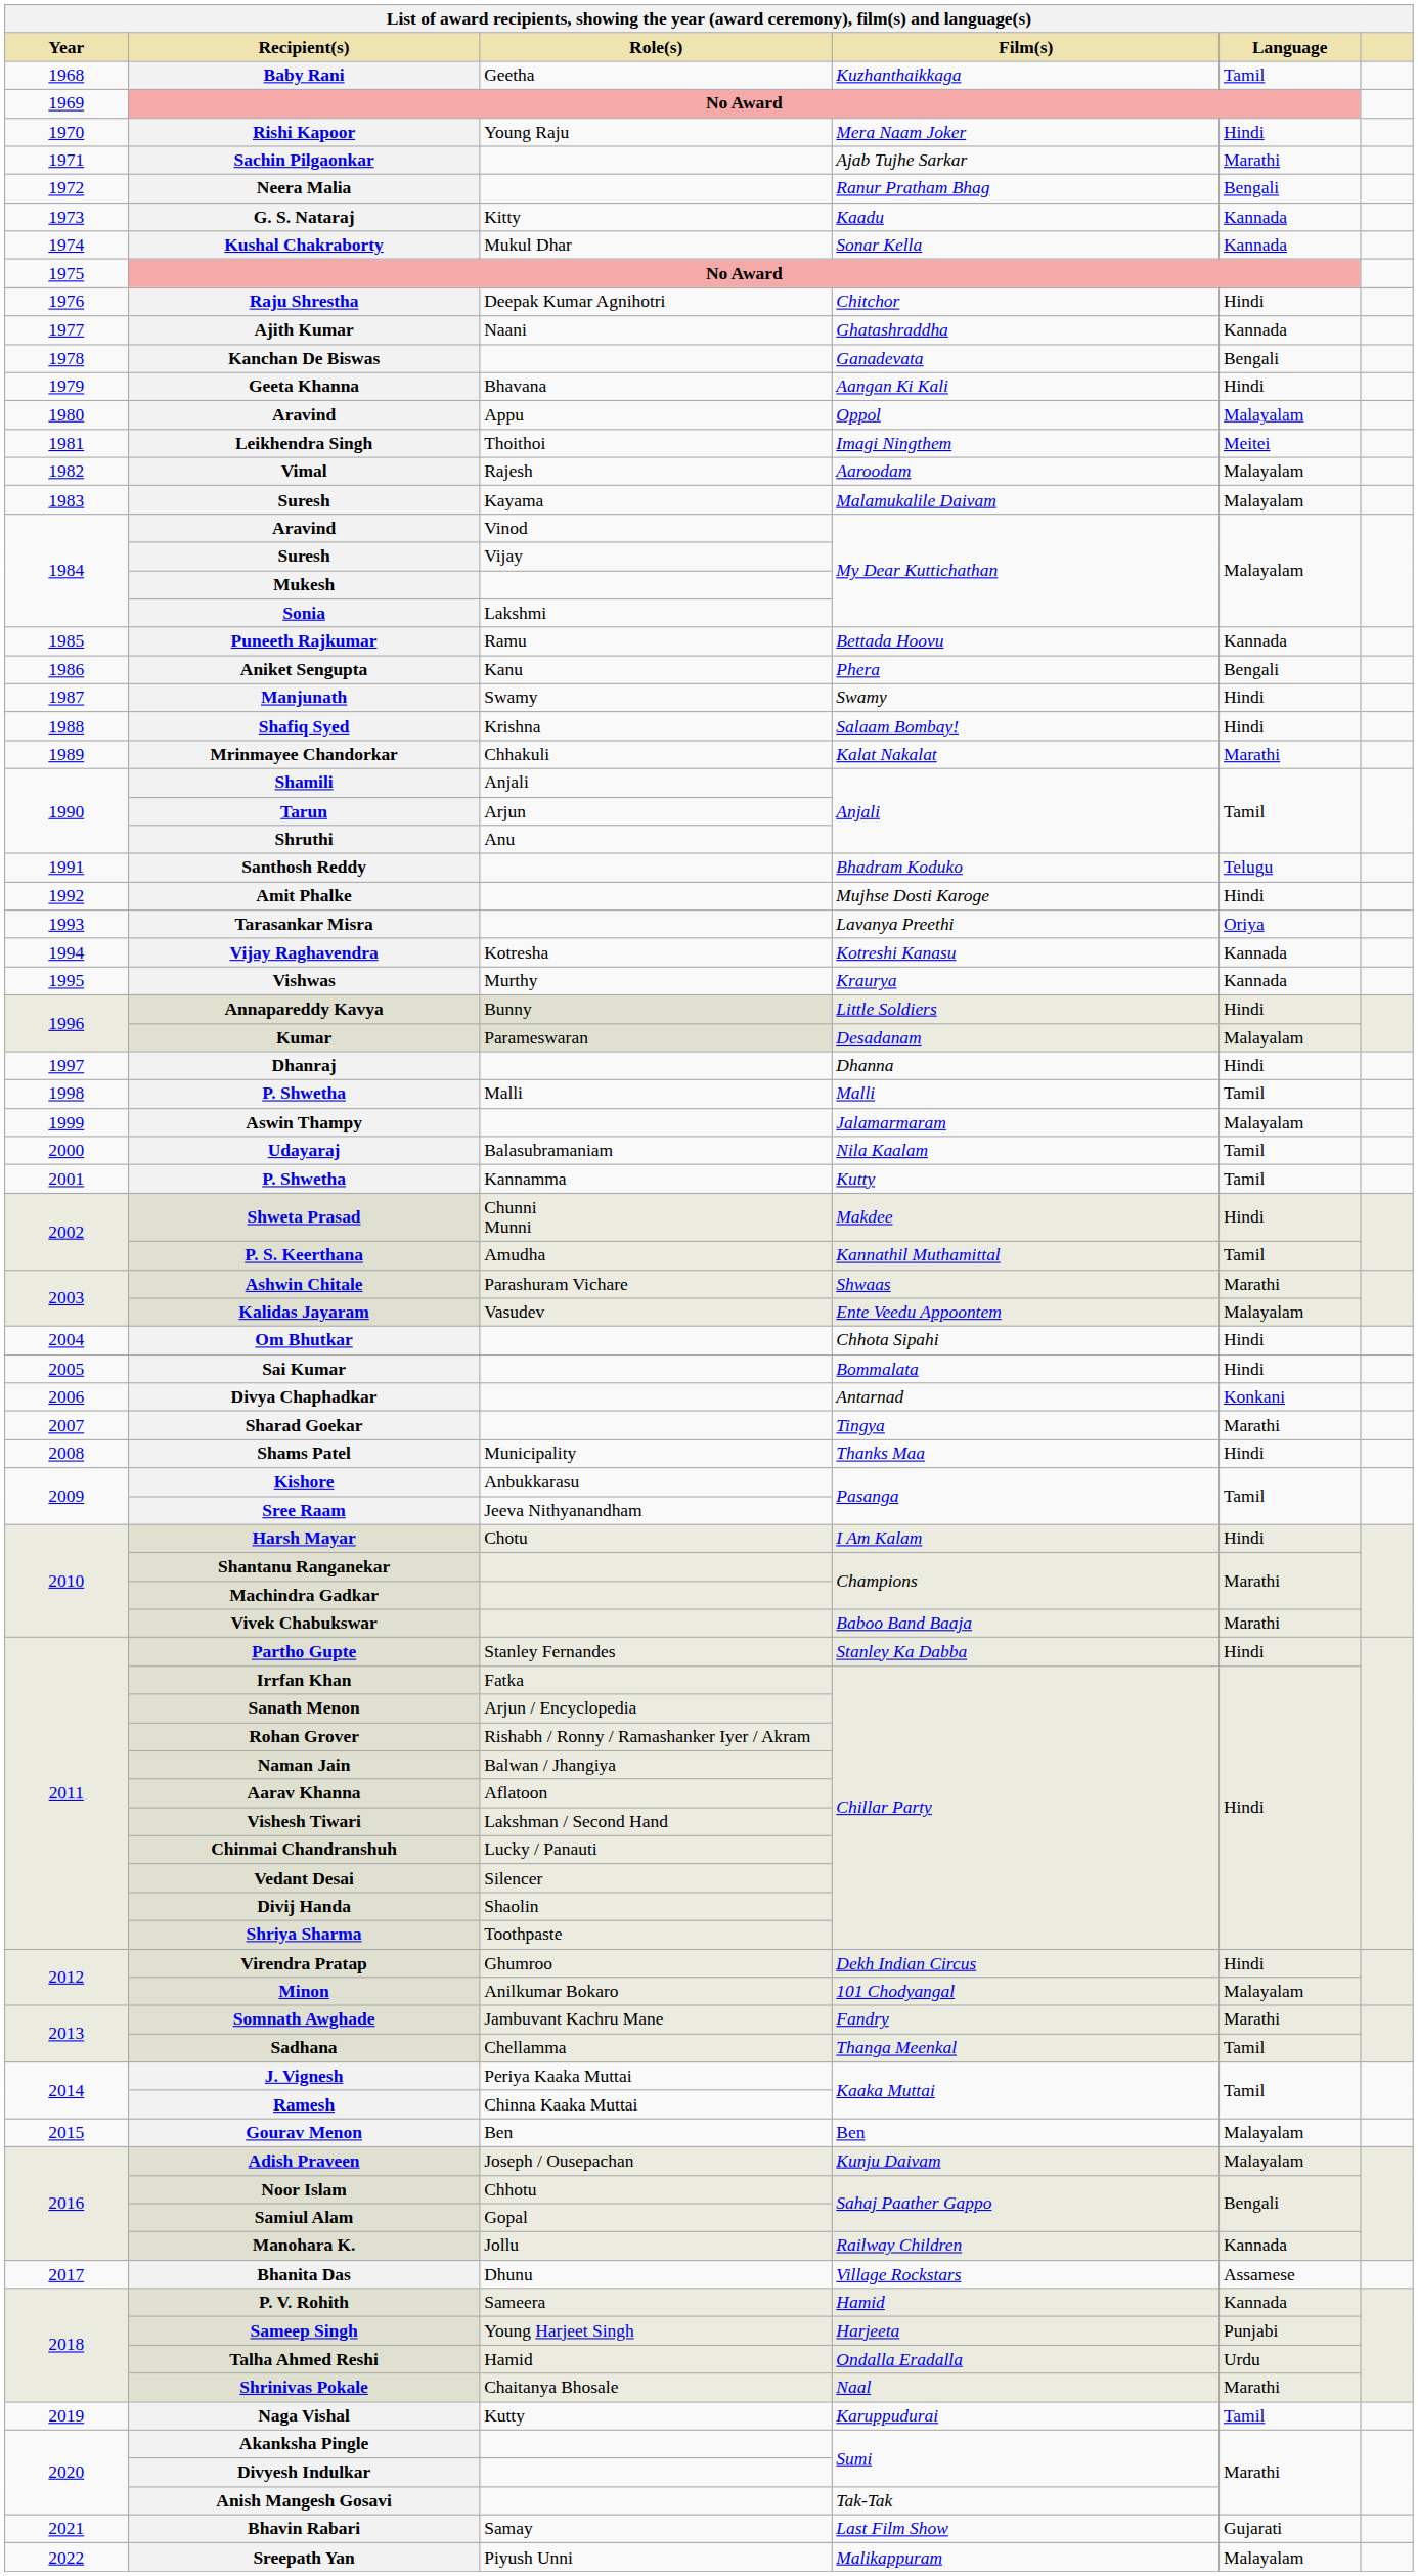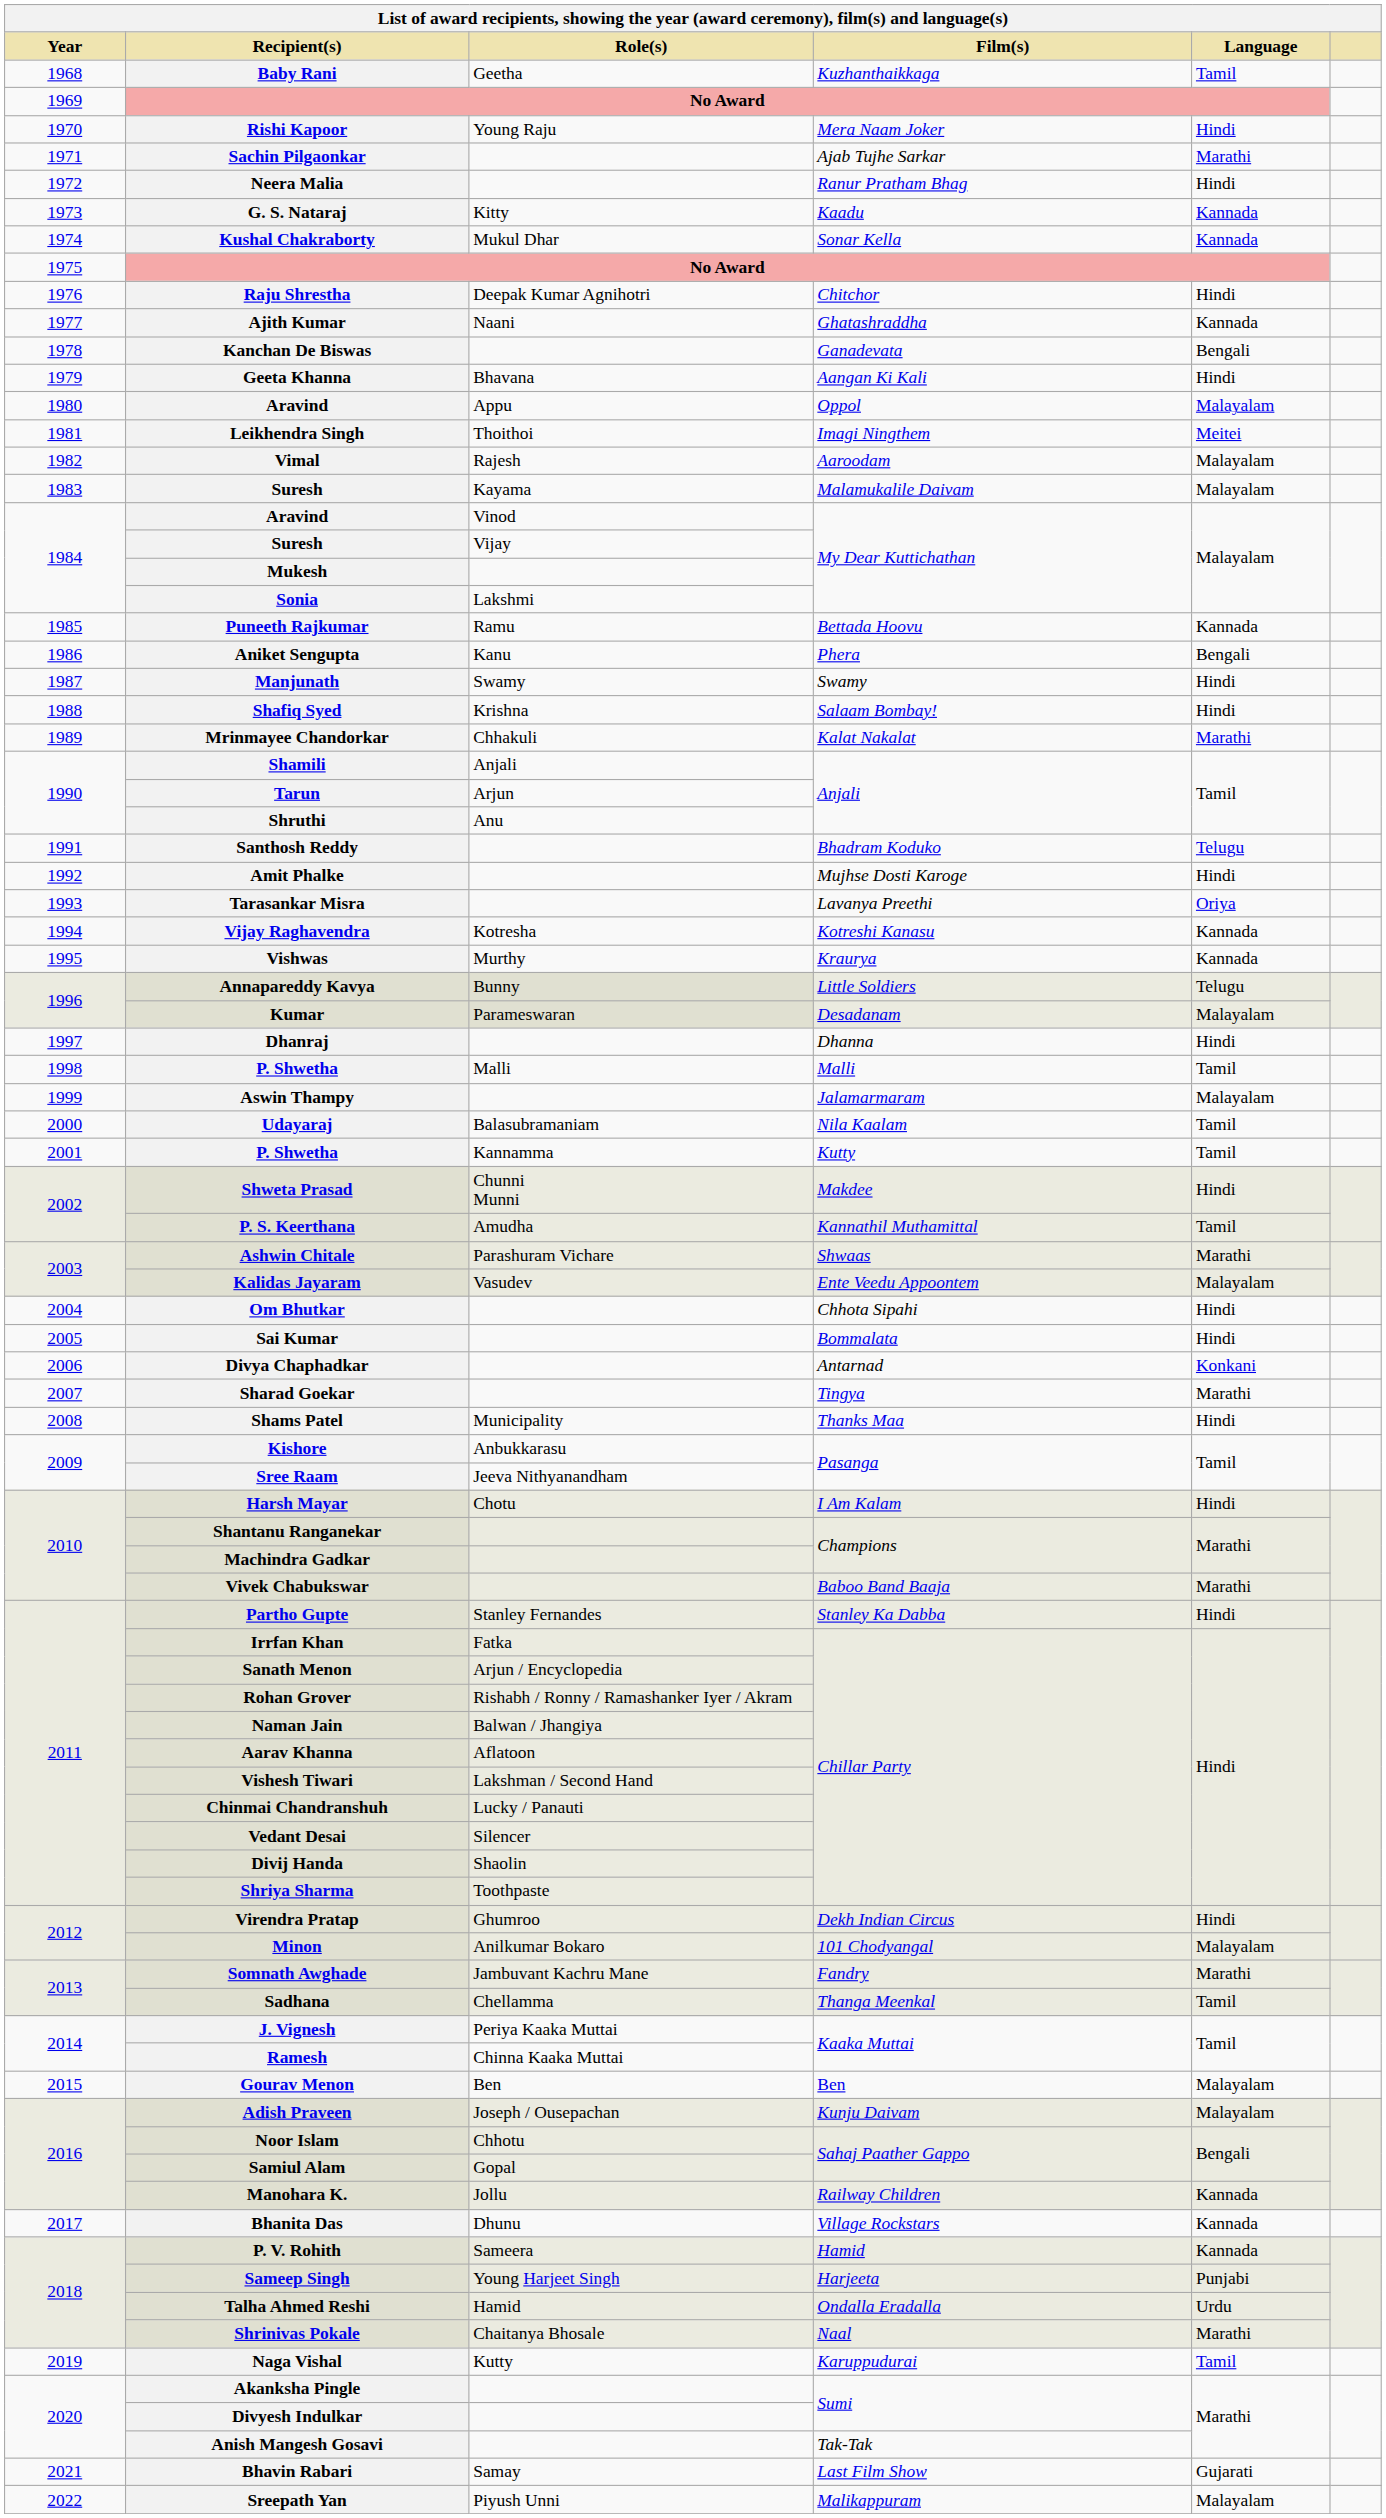Neera Malia | Language: Bengali -> Hindi
Annapareddy Kavya | Language: Hindi -> Telugu
Bhanita Das | Language: Assamese -> Kannada
